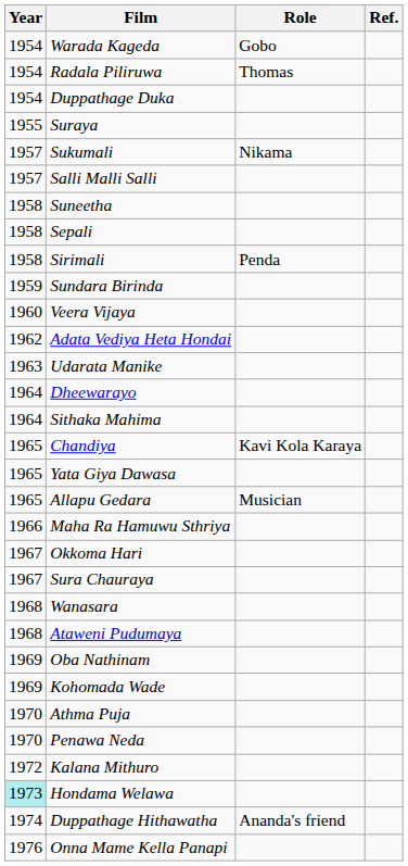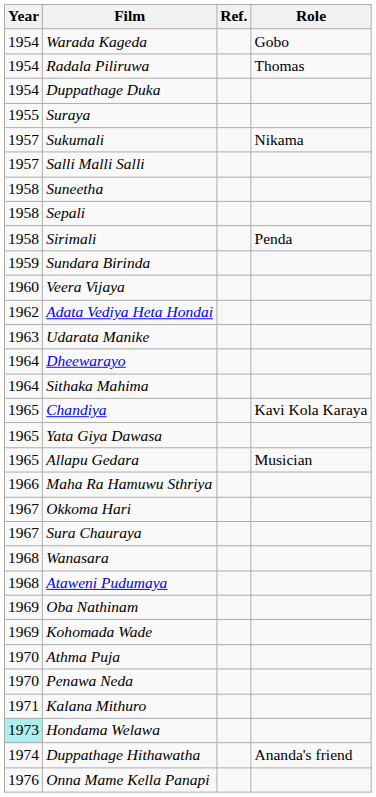columns swapped: Role <-> Ref.
Kalana Mithuro | Year: 1972 -> 1971
